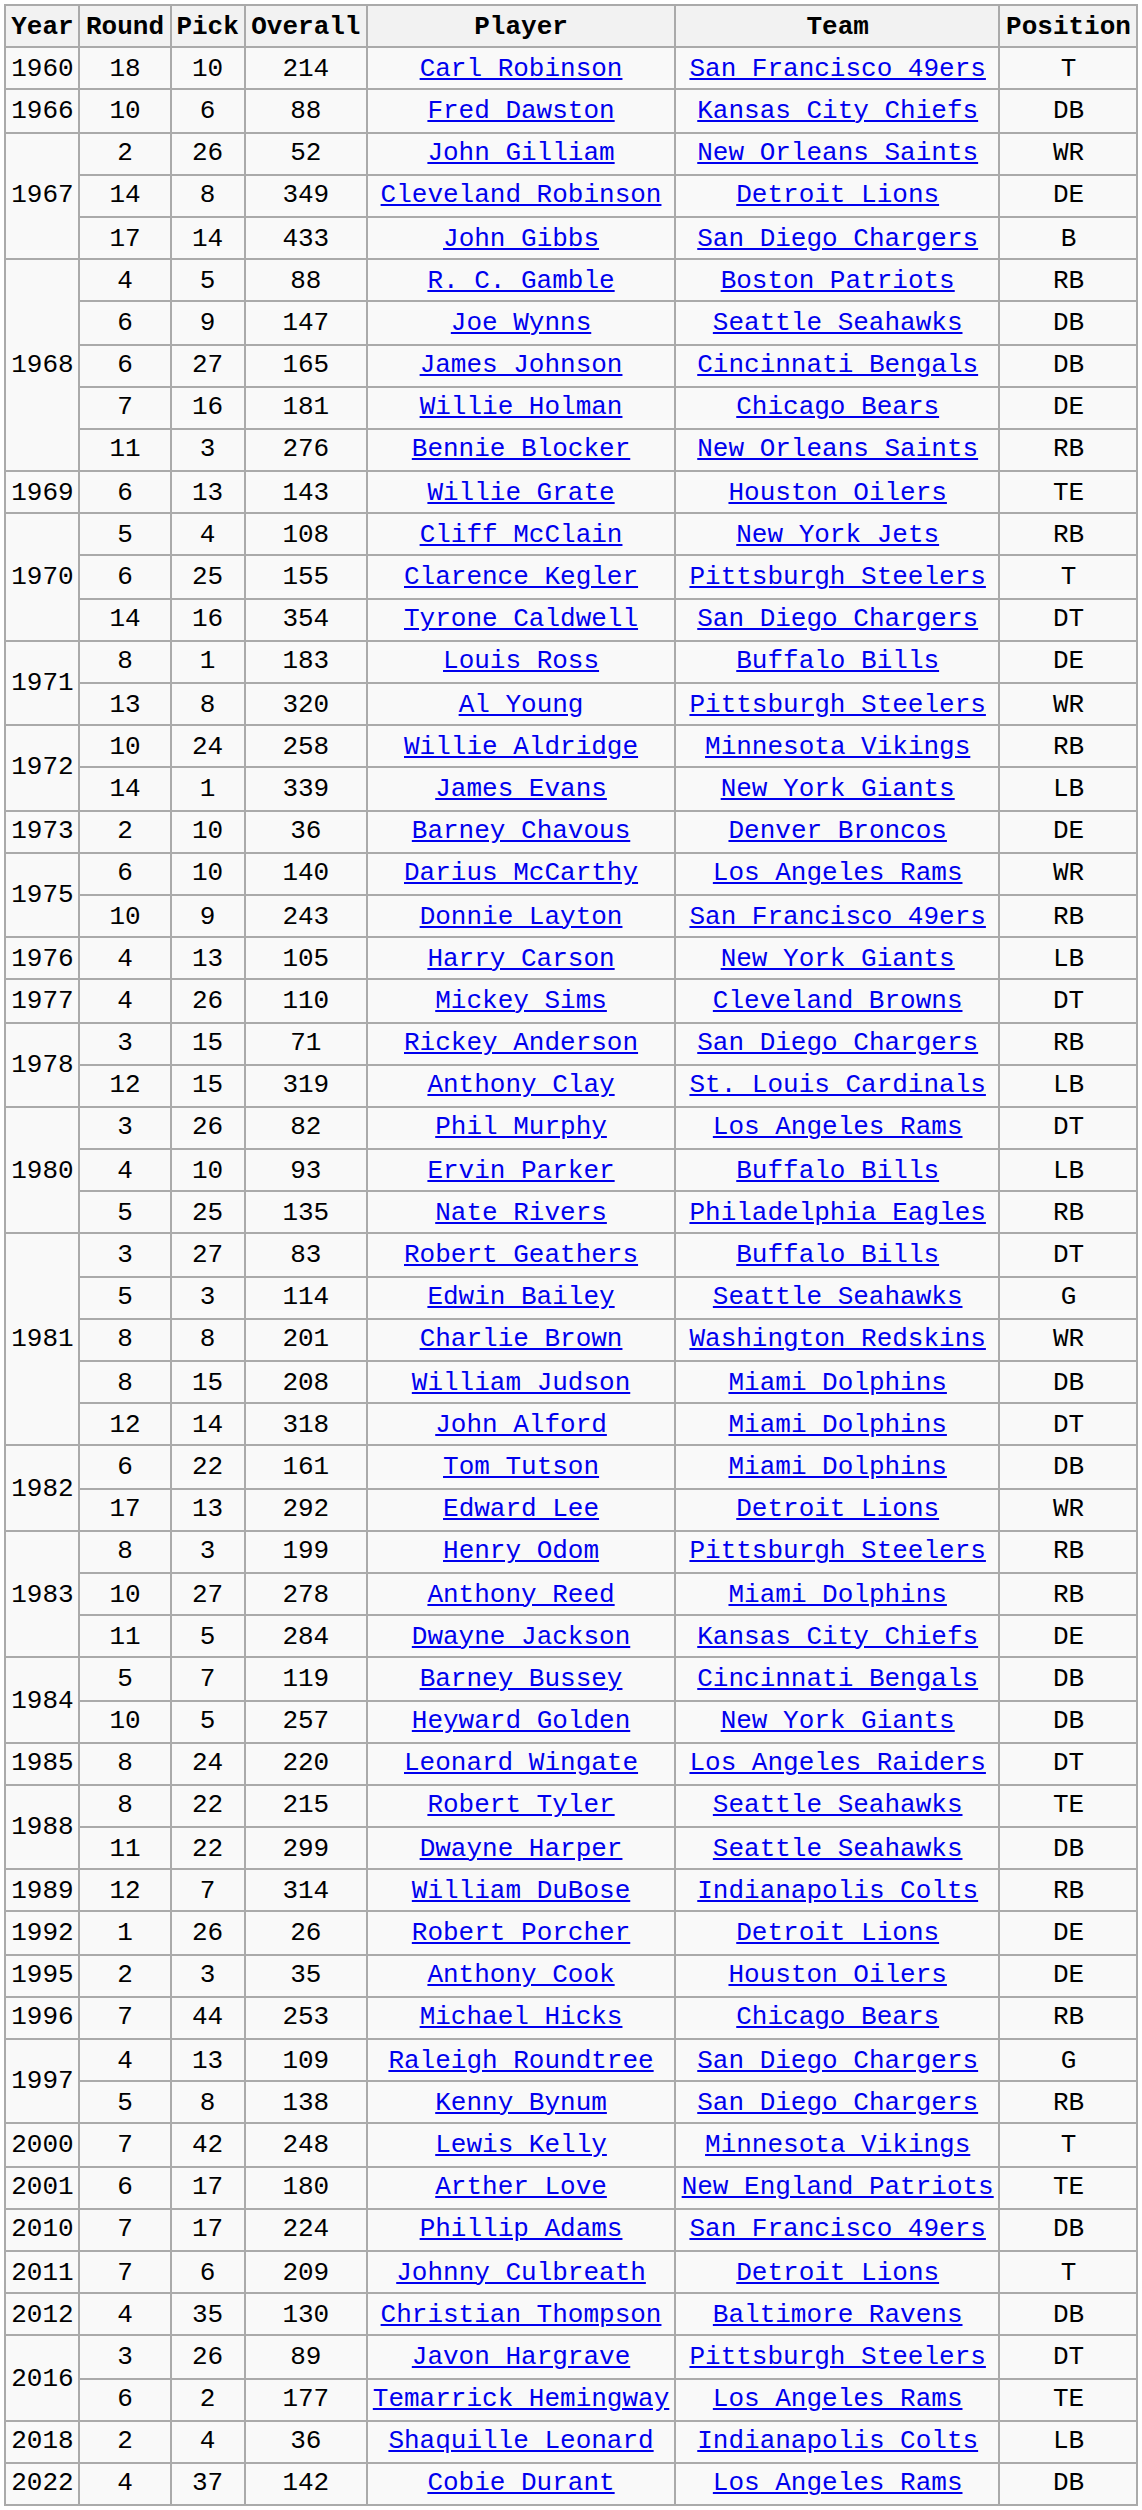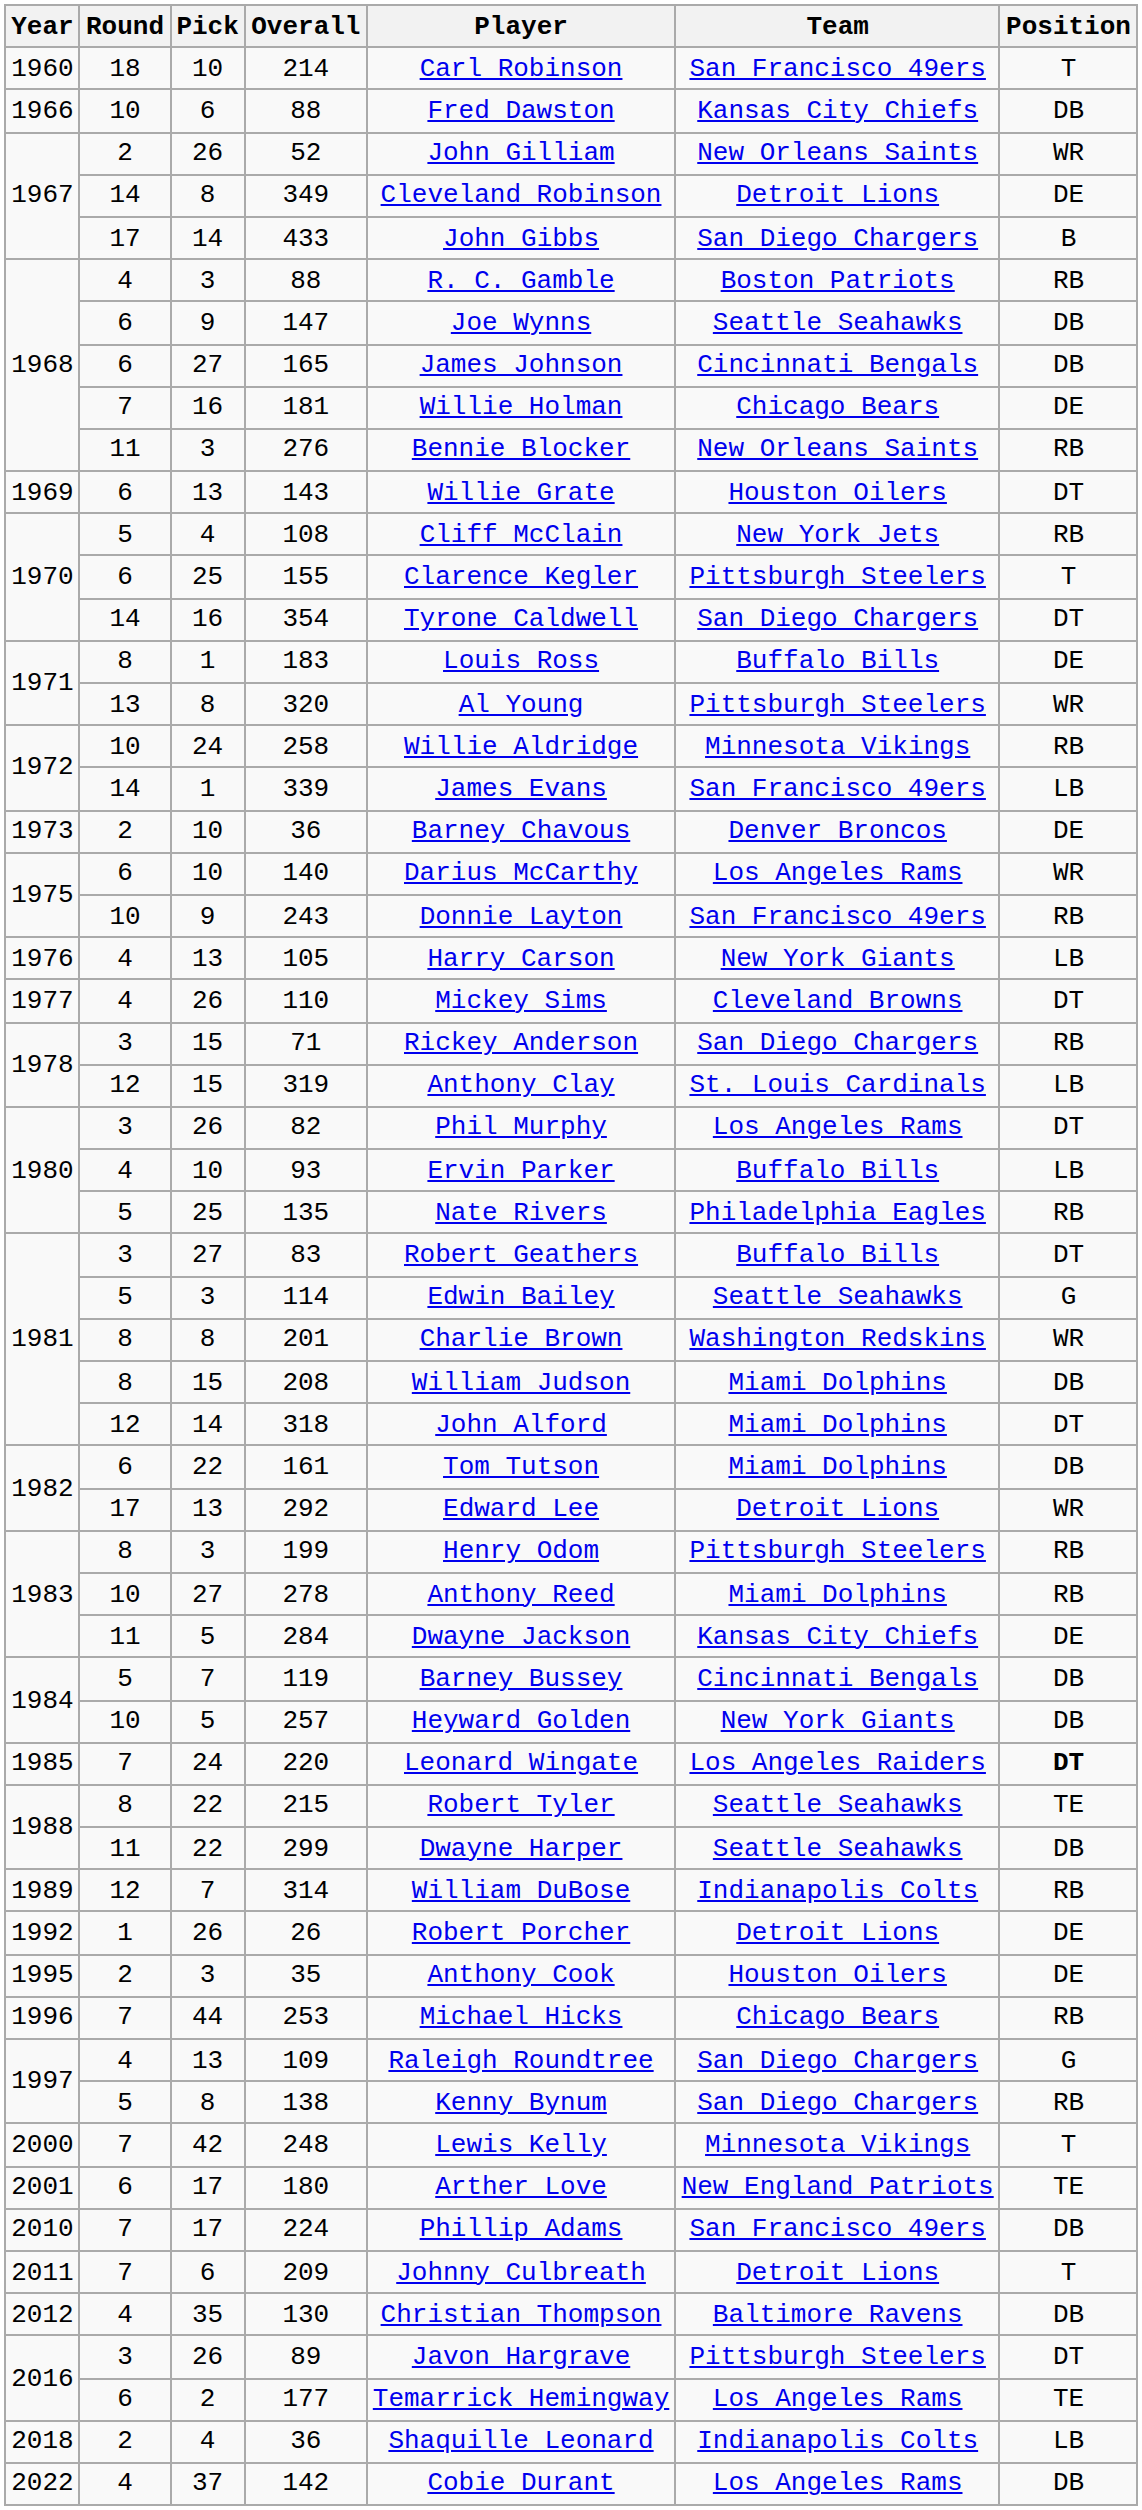1968 / 88 | Pick: 5 -> 3
143 | Position: TE -> DT
339 | Team: New York Giants -> San Francisco 49ers
220 | Round: 8 -> 7
220 | Position: normal -> bold
